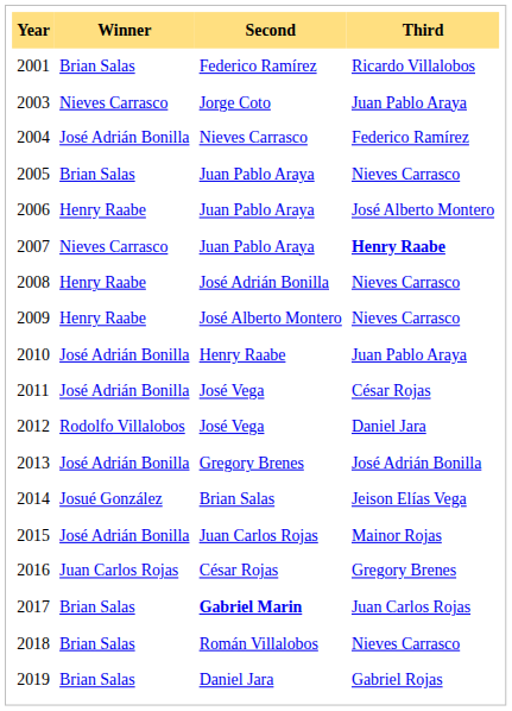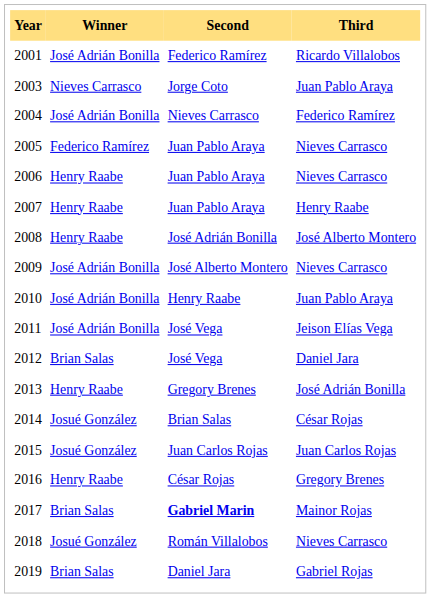2001 | Winner: Brian Salas -> José Adrián Bonilla
2005 | Winner: Brian Salas -> Federico Ramírez
2006 | Third: José Alberto Montero -> Nieves Carrasco
2007 | Winner: Nieves Carrasco -> Henry Raabe
2007 | Third: bold -> normal
2008 | Third: Nieves Carrasco -> José Alberto Montero
2009 | Winner: Henry Raabe -> José Adrián Bonilla
2011 | Third: César Rojas -> Jeison Elías Vega
2012 | Winner: Rodolfo Villalobos -> Brian Salas
2013 | Winner: José Adrián Bonilla -> Henry Raabe
2014 | Third: Jeison Elías Vega -> César Rojas
2015 | Winner: José Adrián Bonilla -> Josué González
2015 | Third: Mainor Rojas -> Juan Carlos Rojas
2016 | Winner: Juan Carlos Rojas -> Henry Raabe
2017 | Third: Juan Carlos Rojas -> Mainor Rojas
2018 | Winner: Brian Salas -> Josué González
